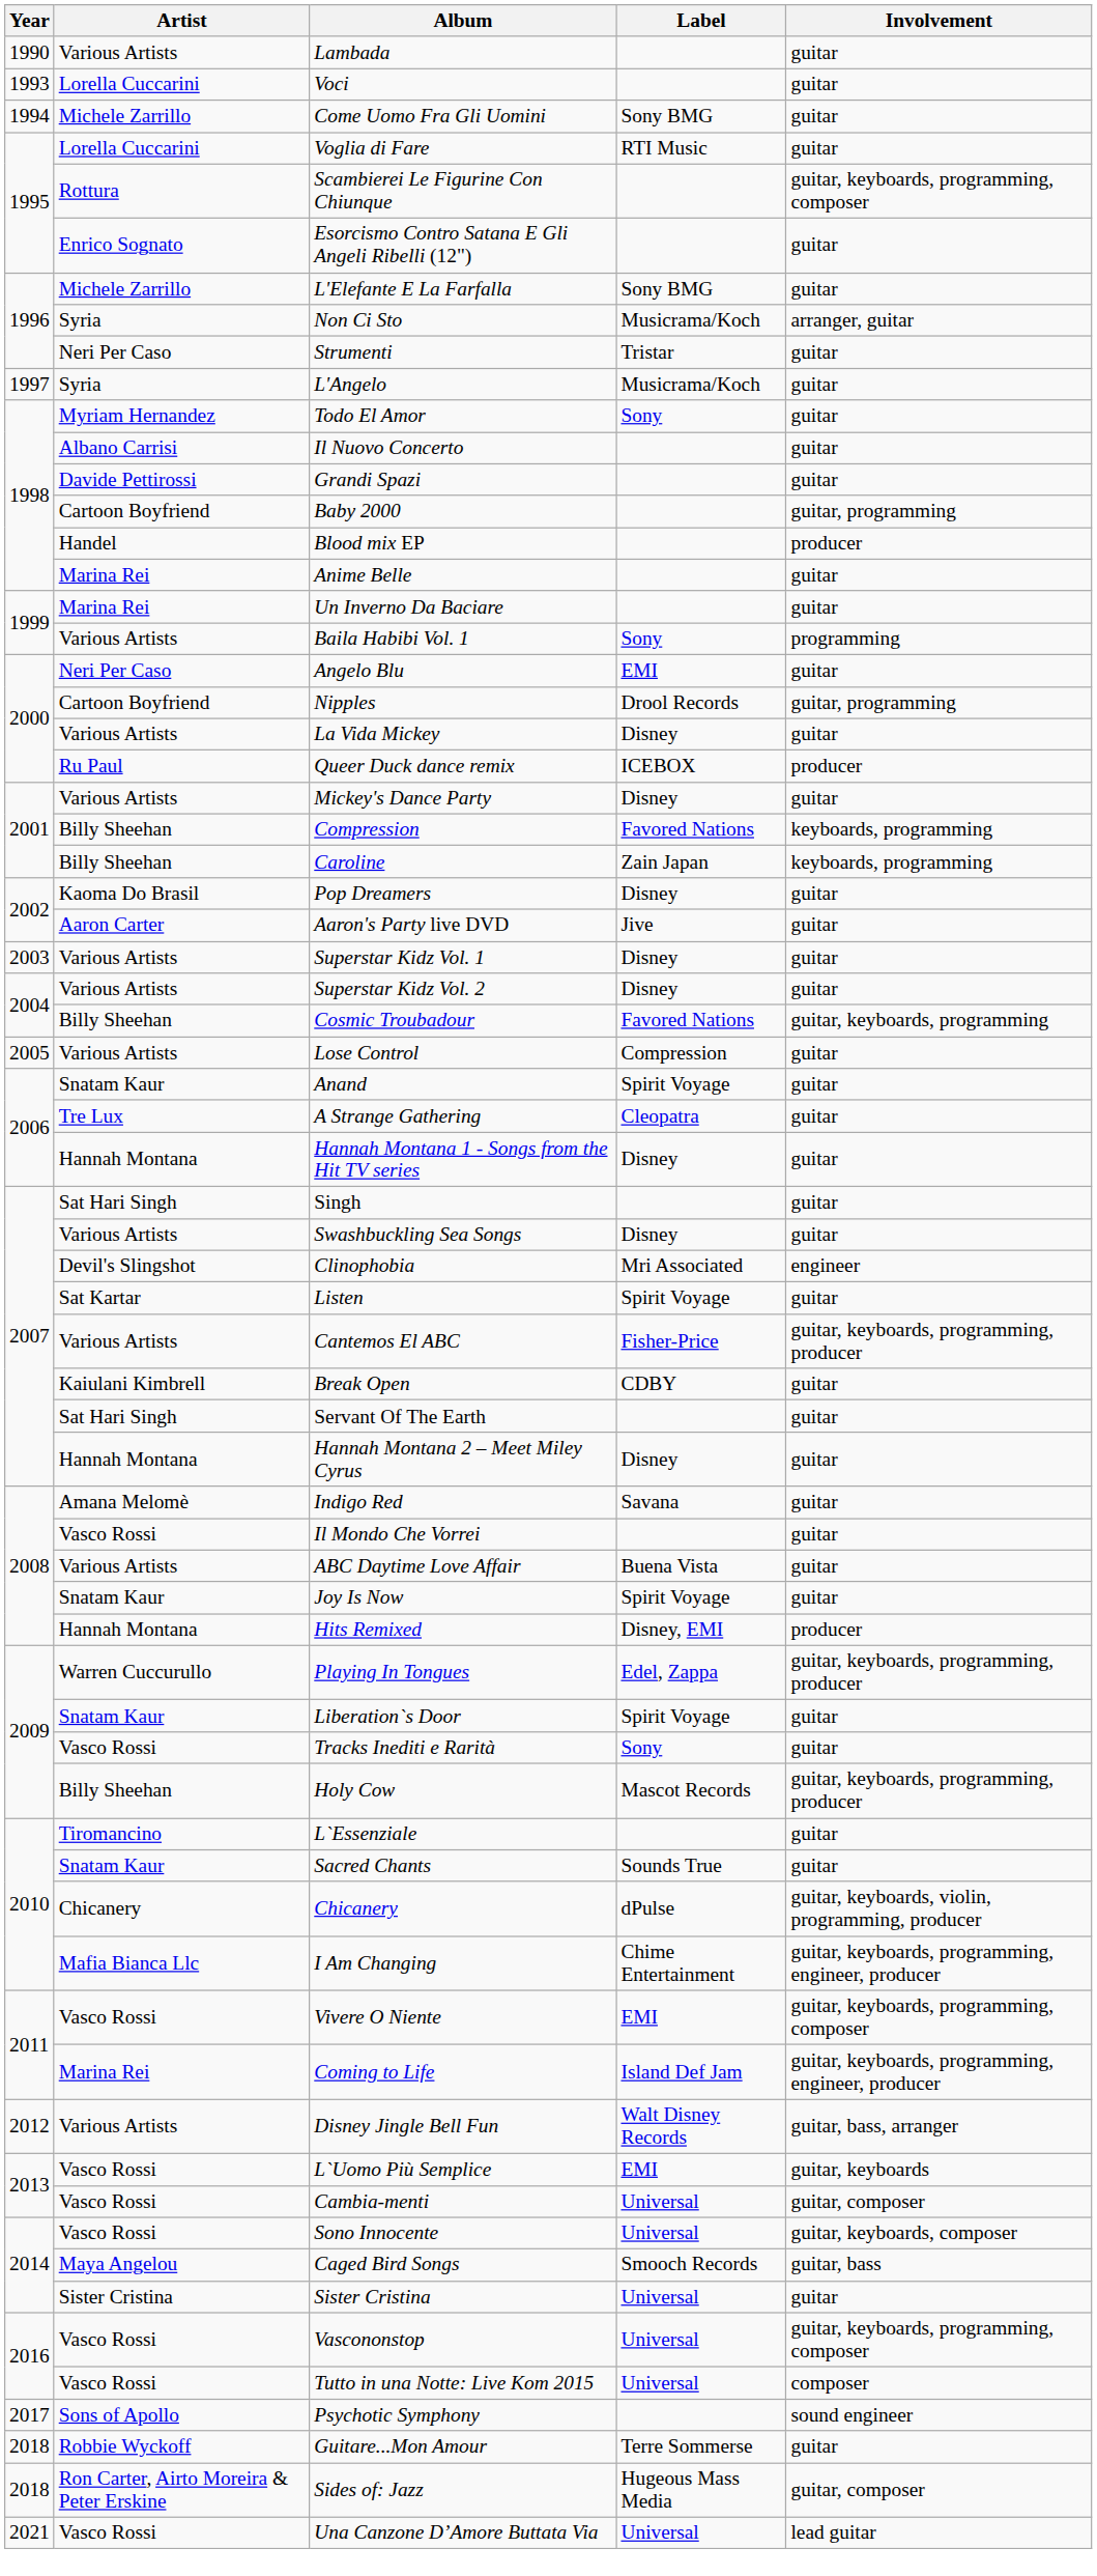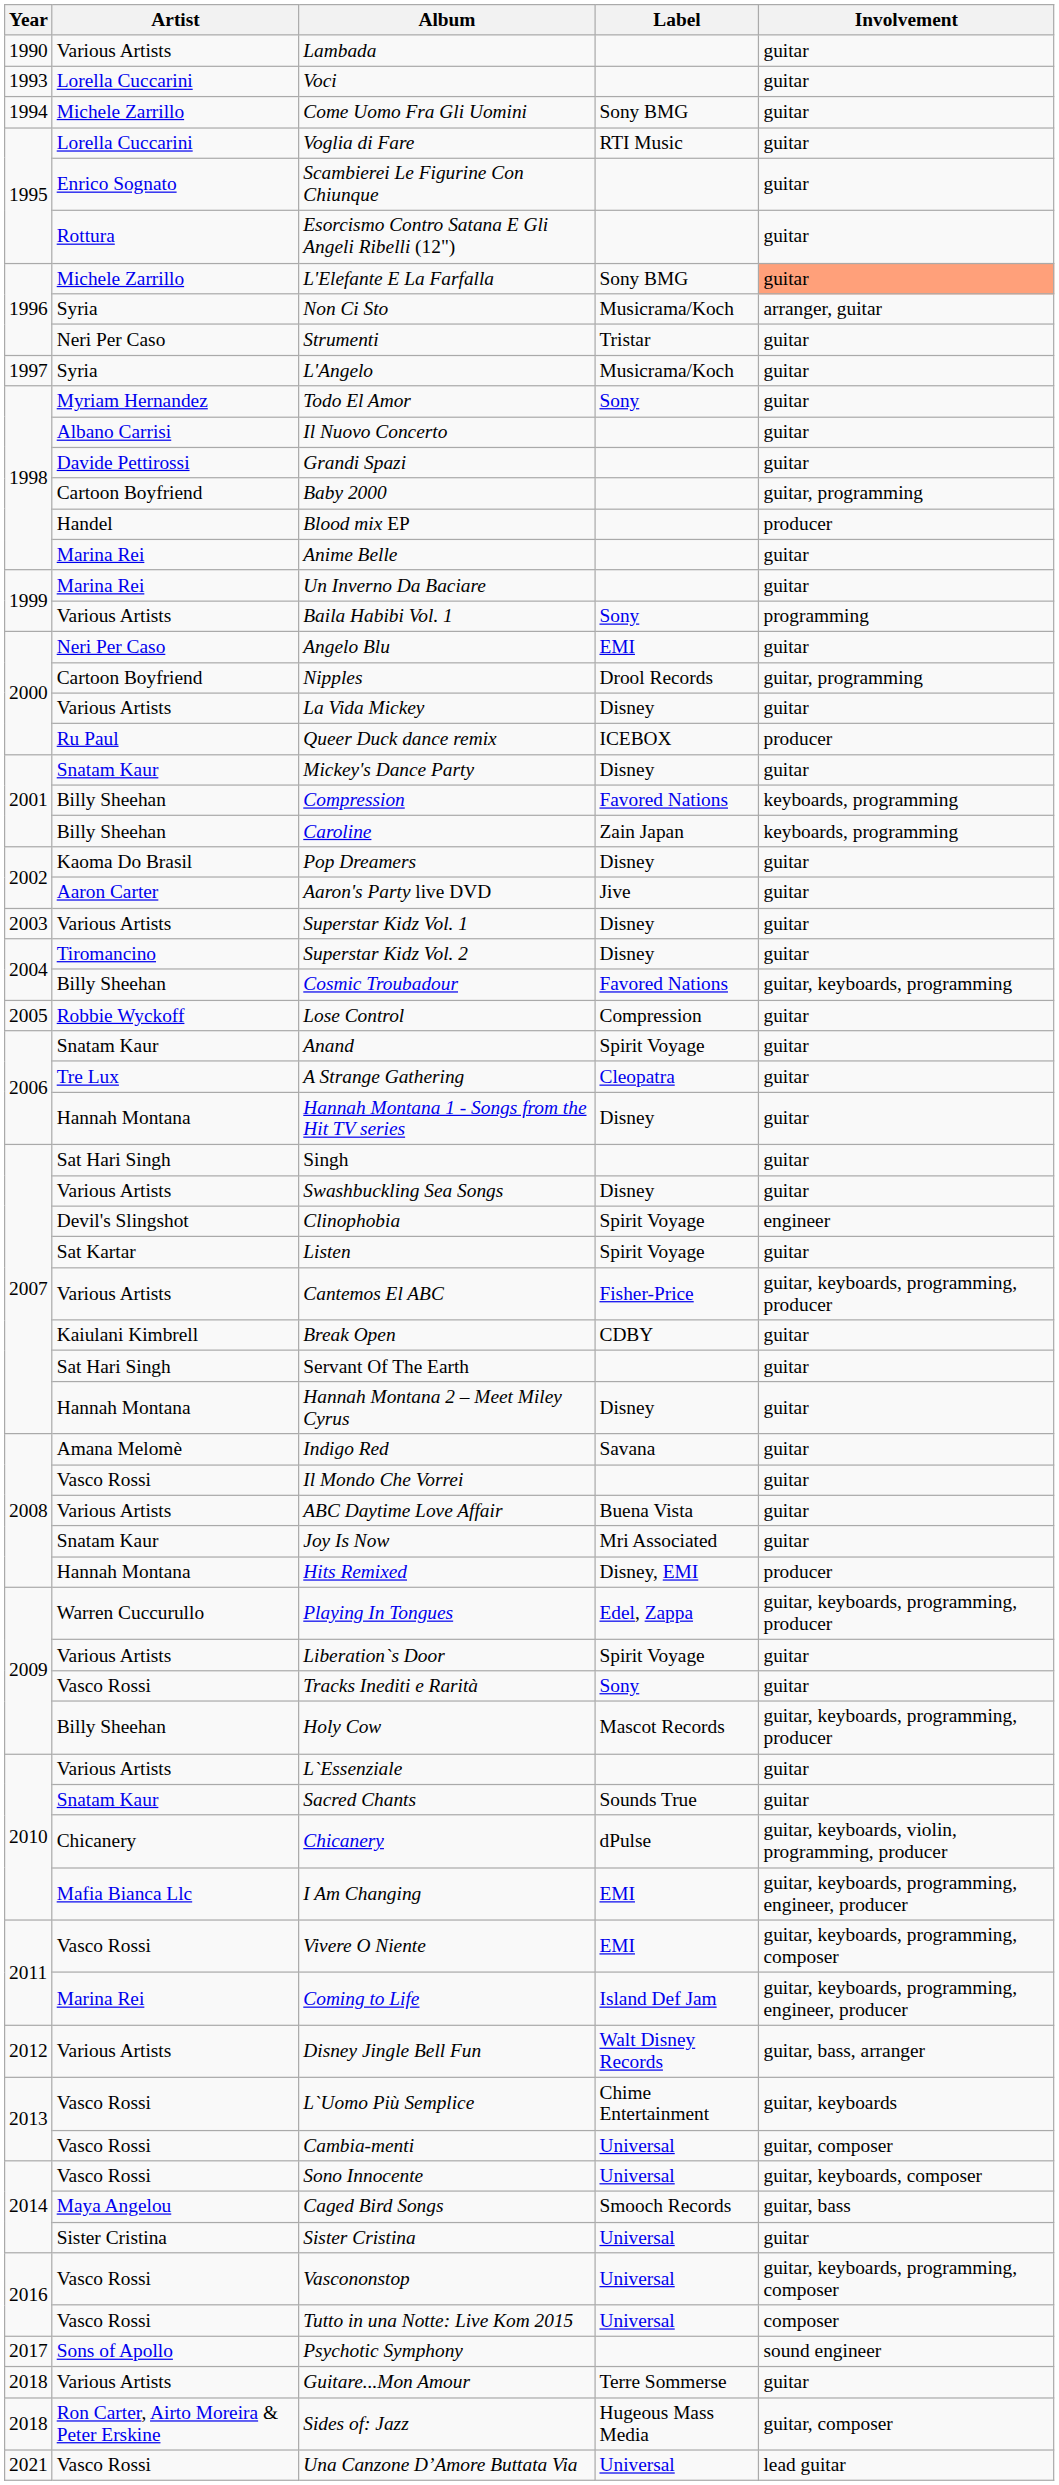Scambierei Le Figurine Con Chiunque | Artist: Rottura -> Enrico Sognato
Scambierei Le Figurine Con Chiunque | Involvement: guitar, keyboards, programming, composer -> guitar
Esorcismo Contro Satana E Gli Angeli Ribelli (12") | Artist: Enrico Sognato -> Rottura
L'Elefante E La Farfalla | Involvement: no background -> lightsalmon background
Mickey's Dance Party | Artist: Various Artists -> Snatam Kaur
Superstar Kidz Vol. 2 | Artist: Various Artists -> Tiromancino
Lose Control | Artist: Various Artists -> Robbie Wyckoff
Clinophobia | Label: Mri Associated -> Spirit Voyage
Joy Is Now | Label: Spirit Voyage -> Mri Associated
Liberation`s Door | Artist: Snatam Kaur -> Various Artists
L`Essenziale | Artist: Tiromancino -> Various Artists
I Am Changing | Label: Chime Entertainment -> EMI
L`Uomo Più Semplice | Label: EMI -> Chime Entertainment
Guitare...Mon Amour | Artist: Robbie Wyckoff -> Various Artists
